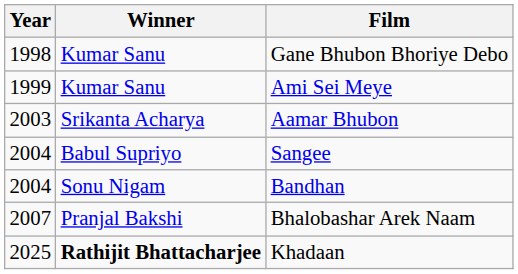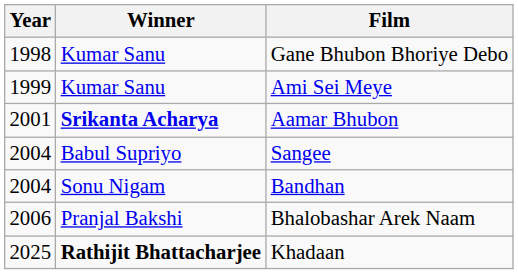Aamar Bhubon | Year: 2003 -> 2001
Aamar Bhubon | Winner: normal -> bold
Bhalobashar Arek Naam | Year: 2007 -> 2006
